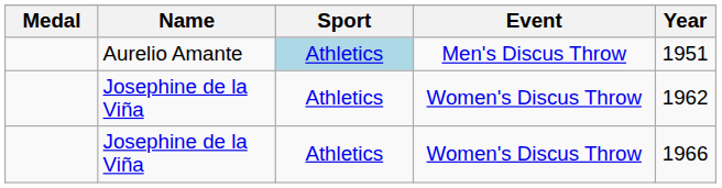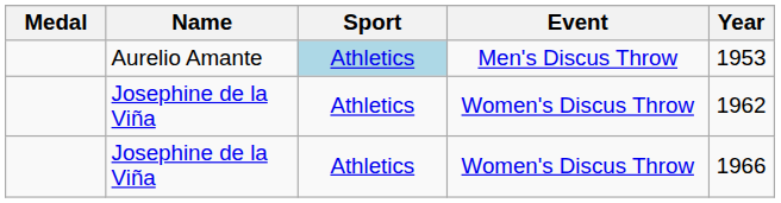Aurelio Amante | Year: 1951 -> 1953
